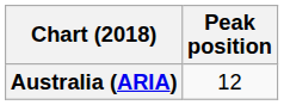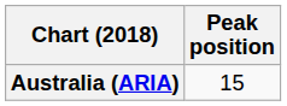Australia (ARIA) | Peak position: 12 -> 15
